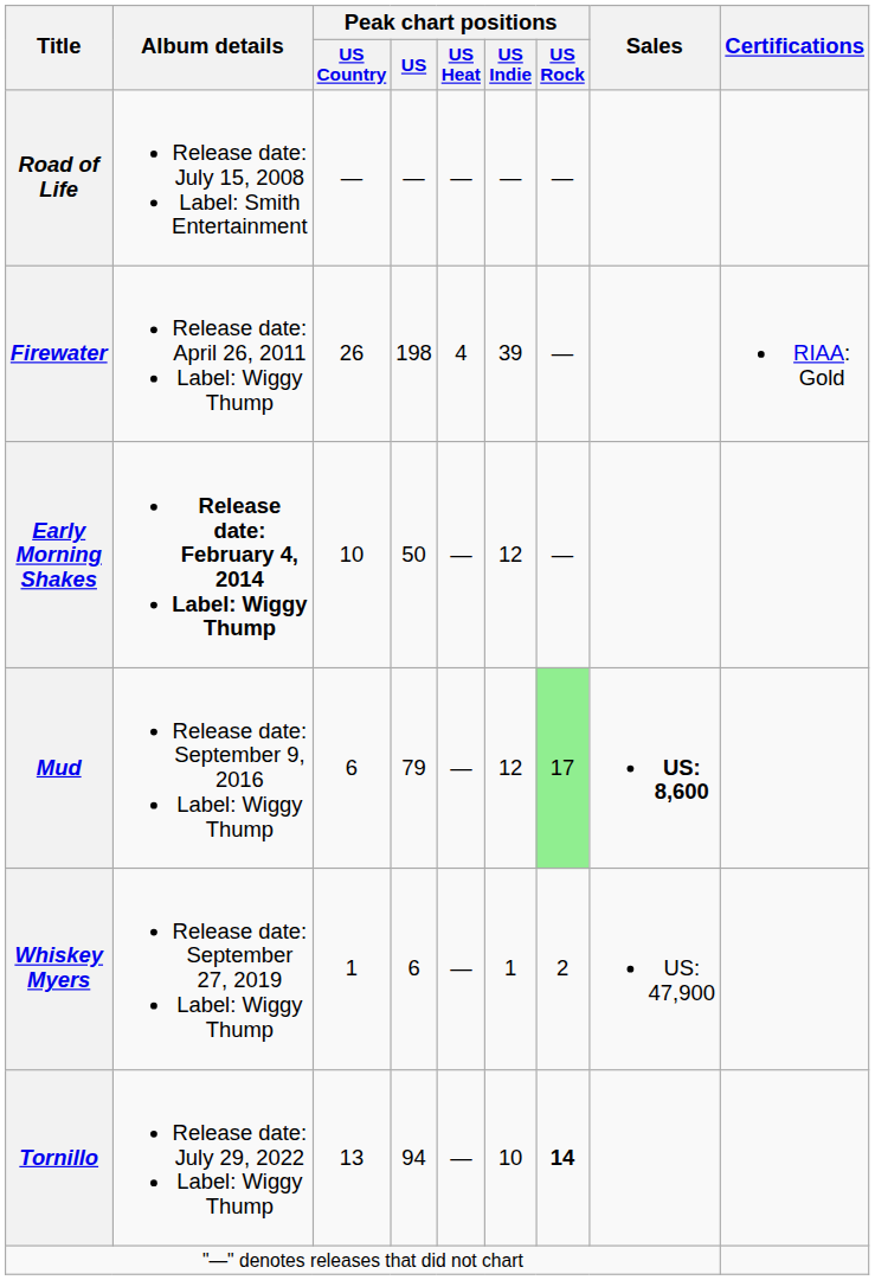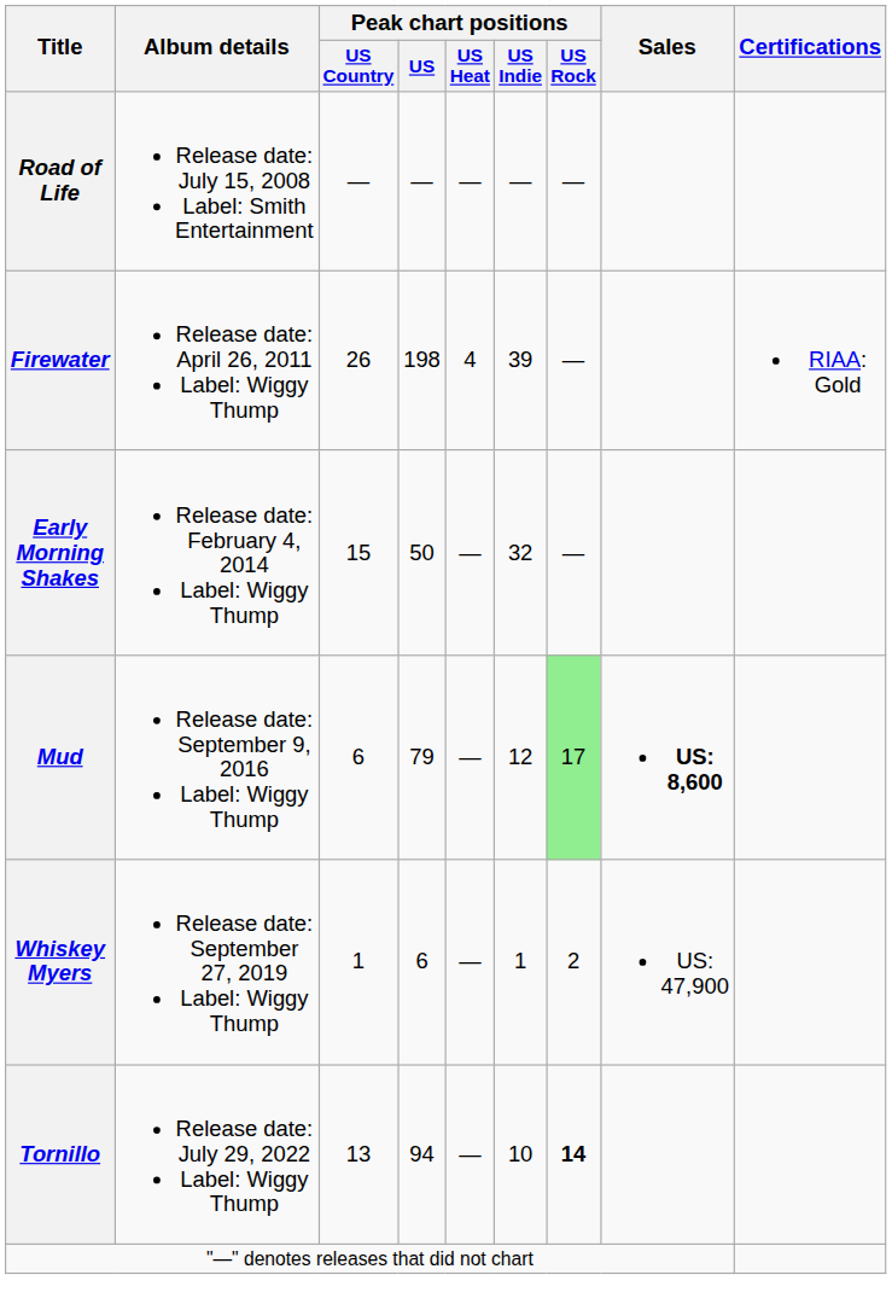Early Morning Shakes | Album details: bold -> normal
Early Morning Shakes | Peak chart positions / US Country: 10 -> 15
Early Morning Shakes | Peak chart positions / US Indie: 12 -> 32
